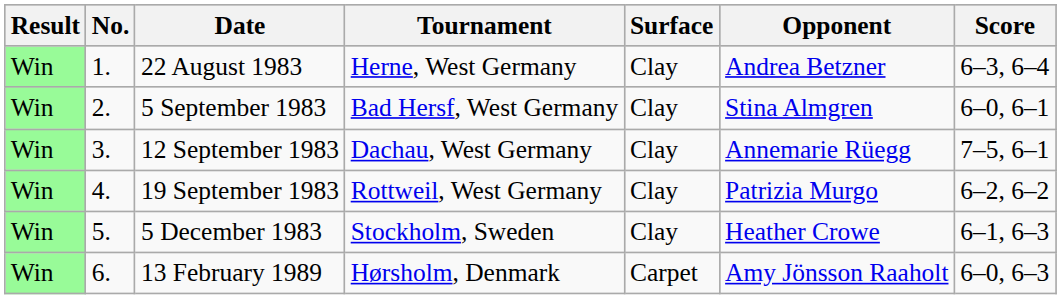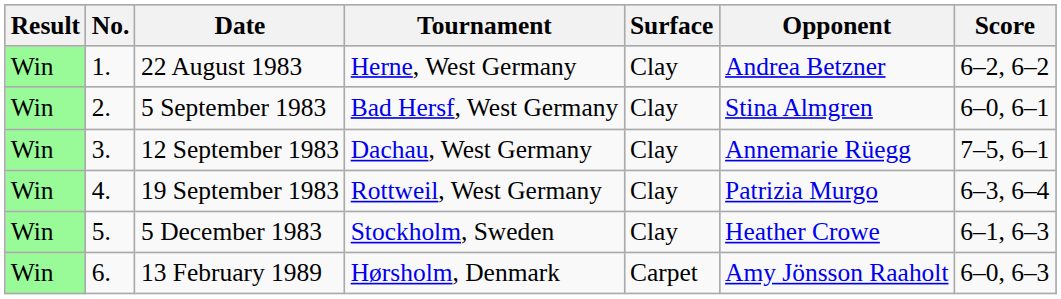22 August 1983 | Score: 6–3, 6–4 -> 6–2, 6–2
19 September 1983 | Score: 6–2, 6–2 -> 6–3, 6–4
